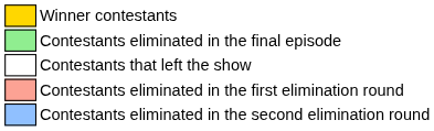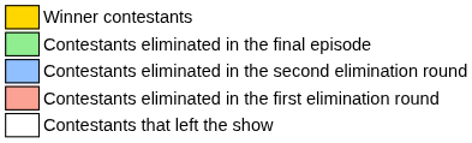rows swapped: Contestants eliminated in the second elimination round <-> Contestants that left the show
